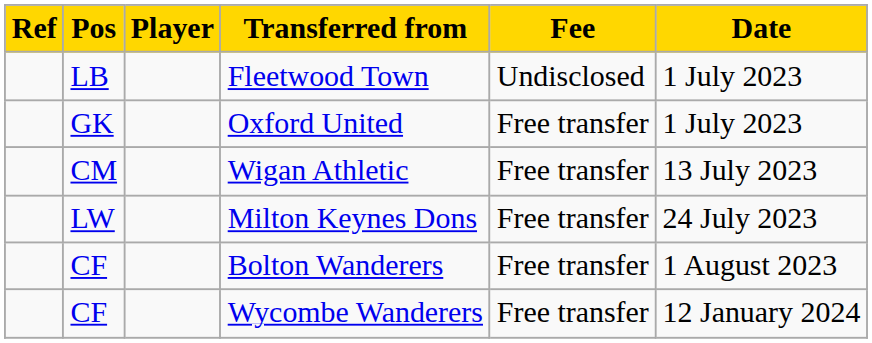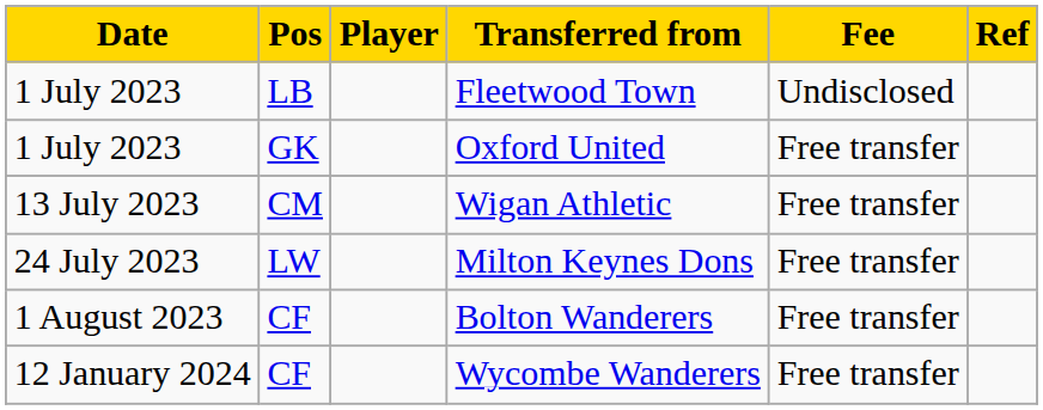columns swapped: Date <-> Ref
